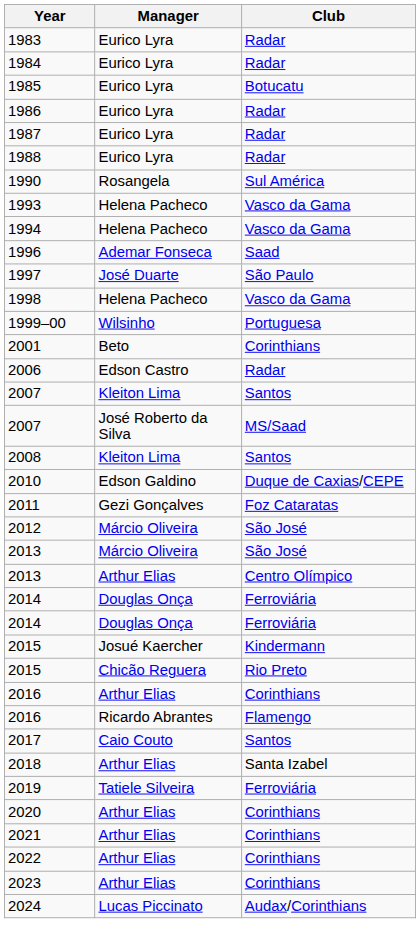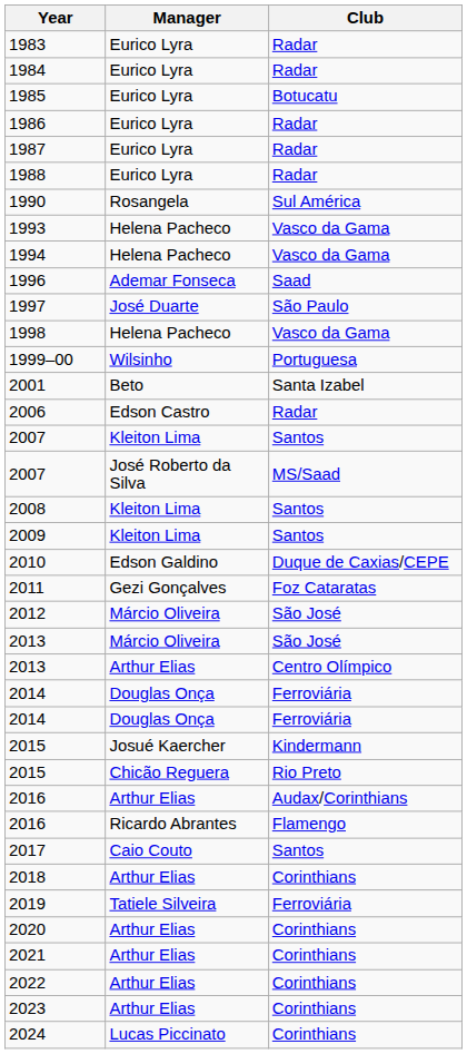2001 | Club: Corinthians -> Santa Izabel
+ row: 2009 | Kleiton Lima | Santos
2016 / Arthur Elias | Club: Corinthians -> Audax/Corinthians
2018 | Club: Santa Izabel -> Corinthians
2024 | Club: Audax/Corinthians -> Corinthians
